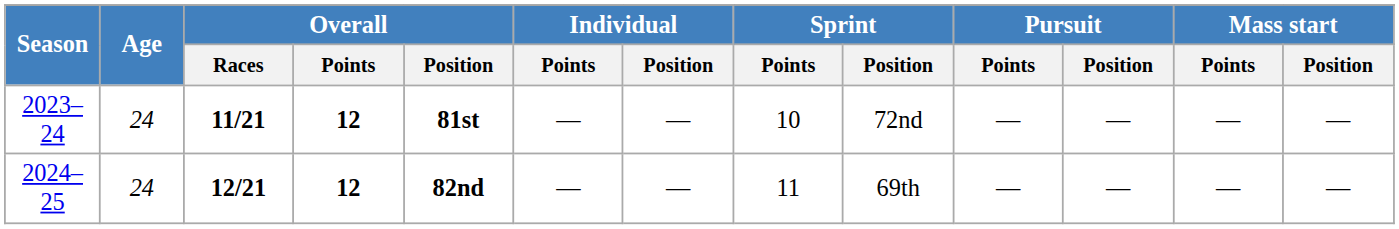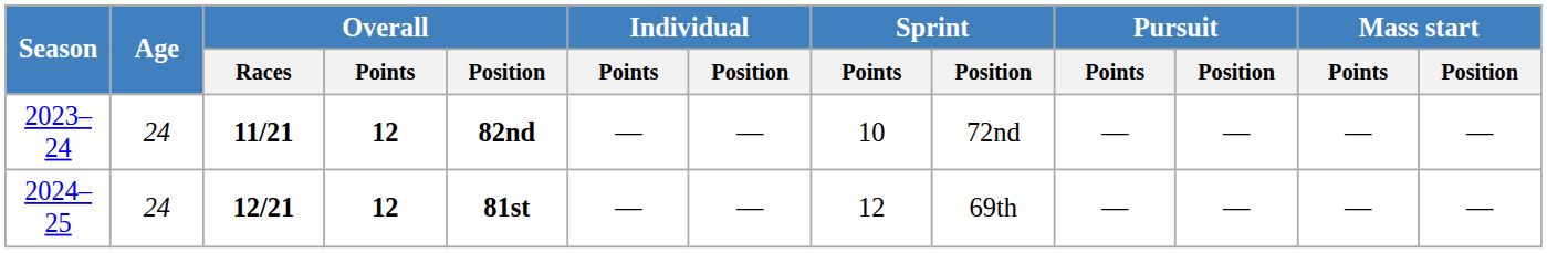2023–24 | Overall / Position: 81st -> 82nd
2024–25 | Overall / Position: 82nd -> 81st
2024–25 | Sprint / Points: 11 -> 12
